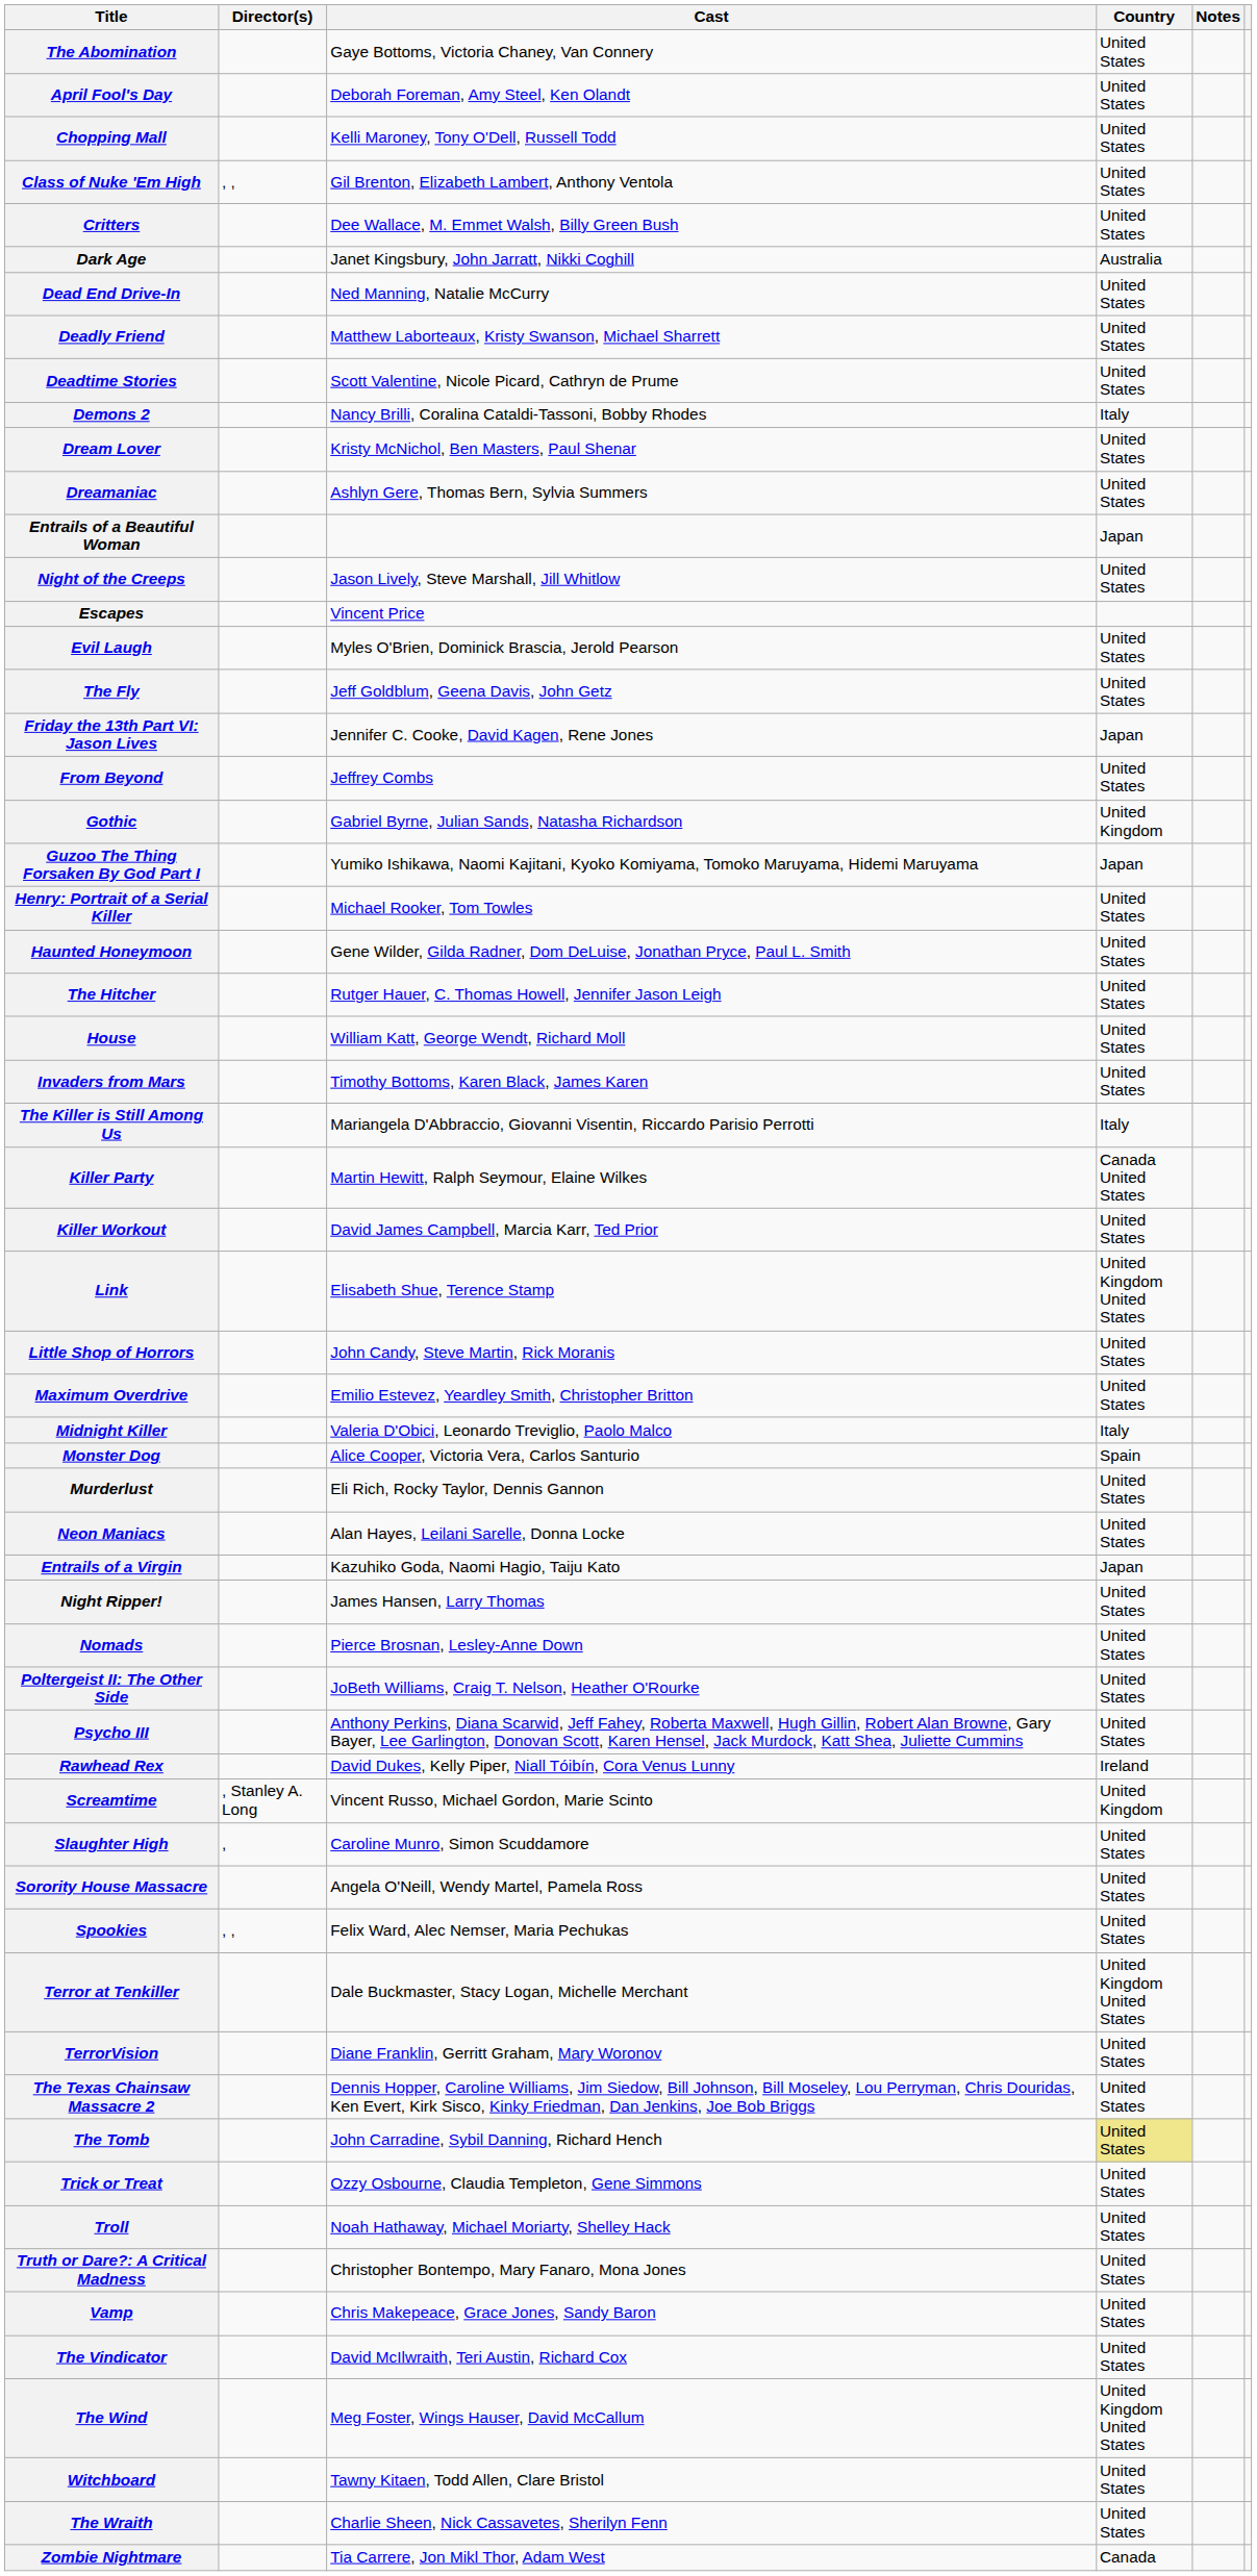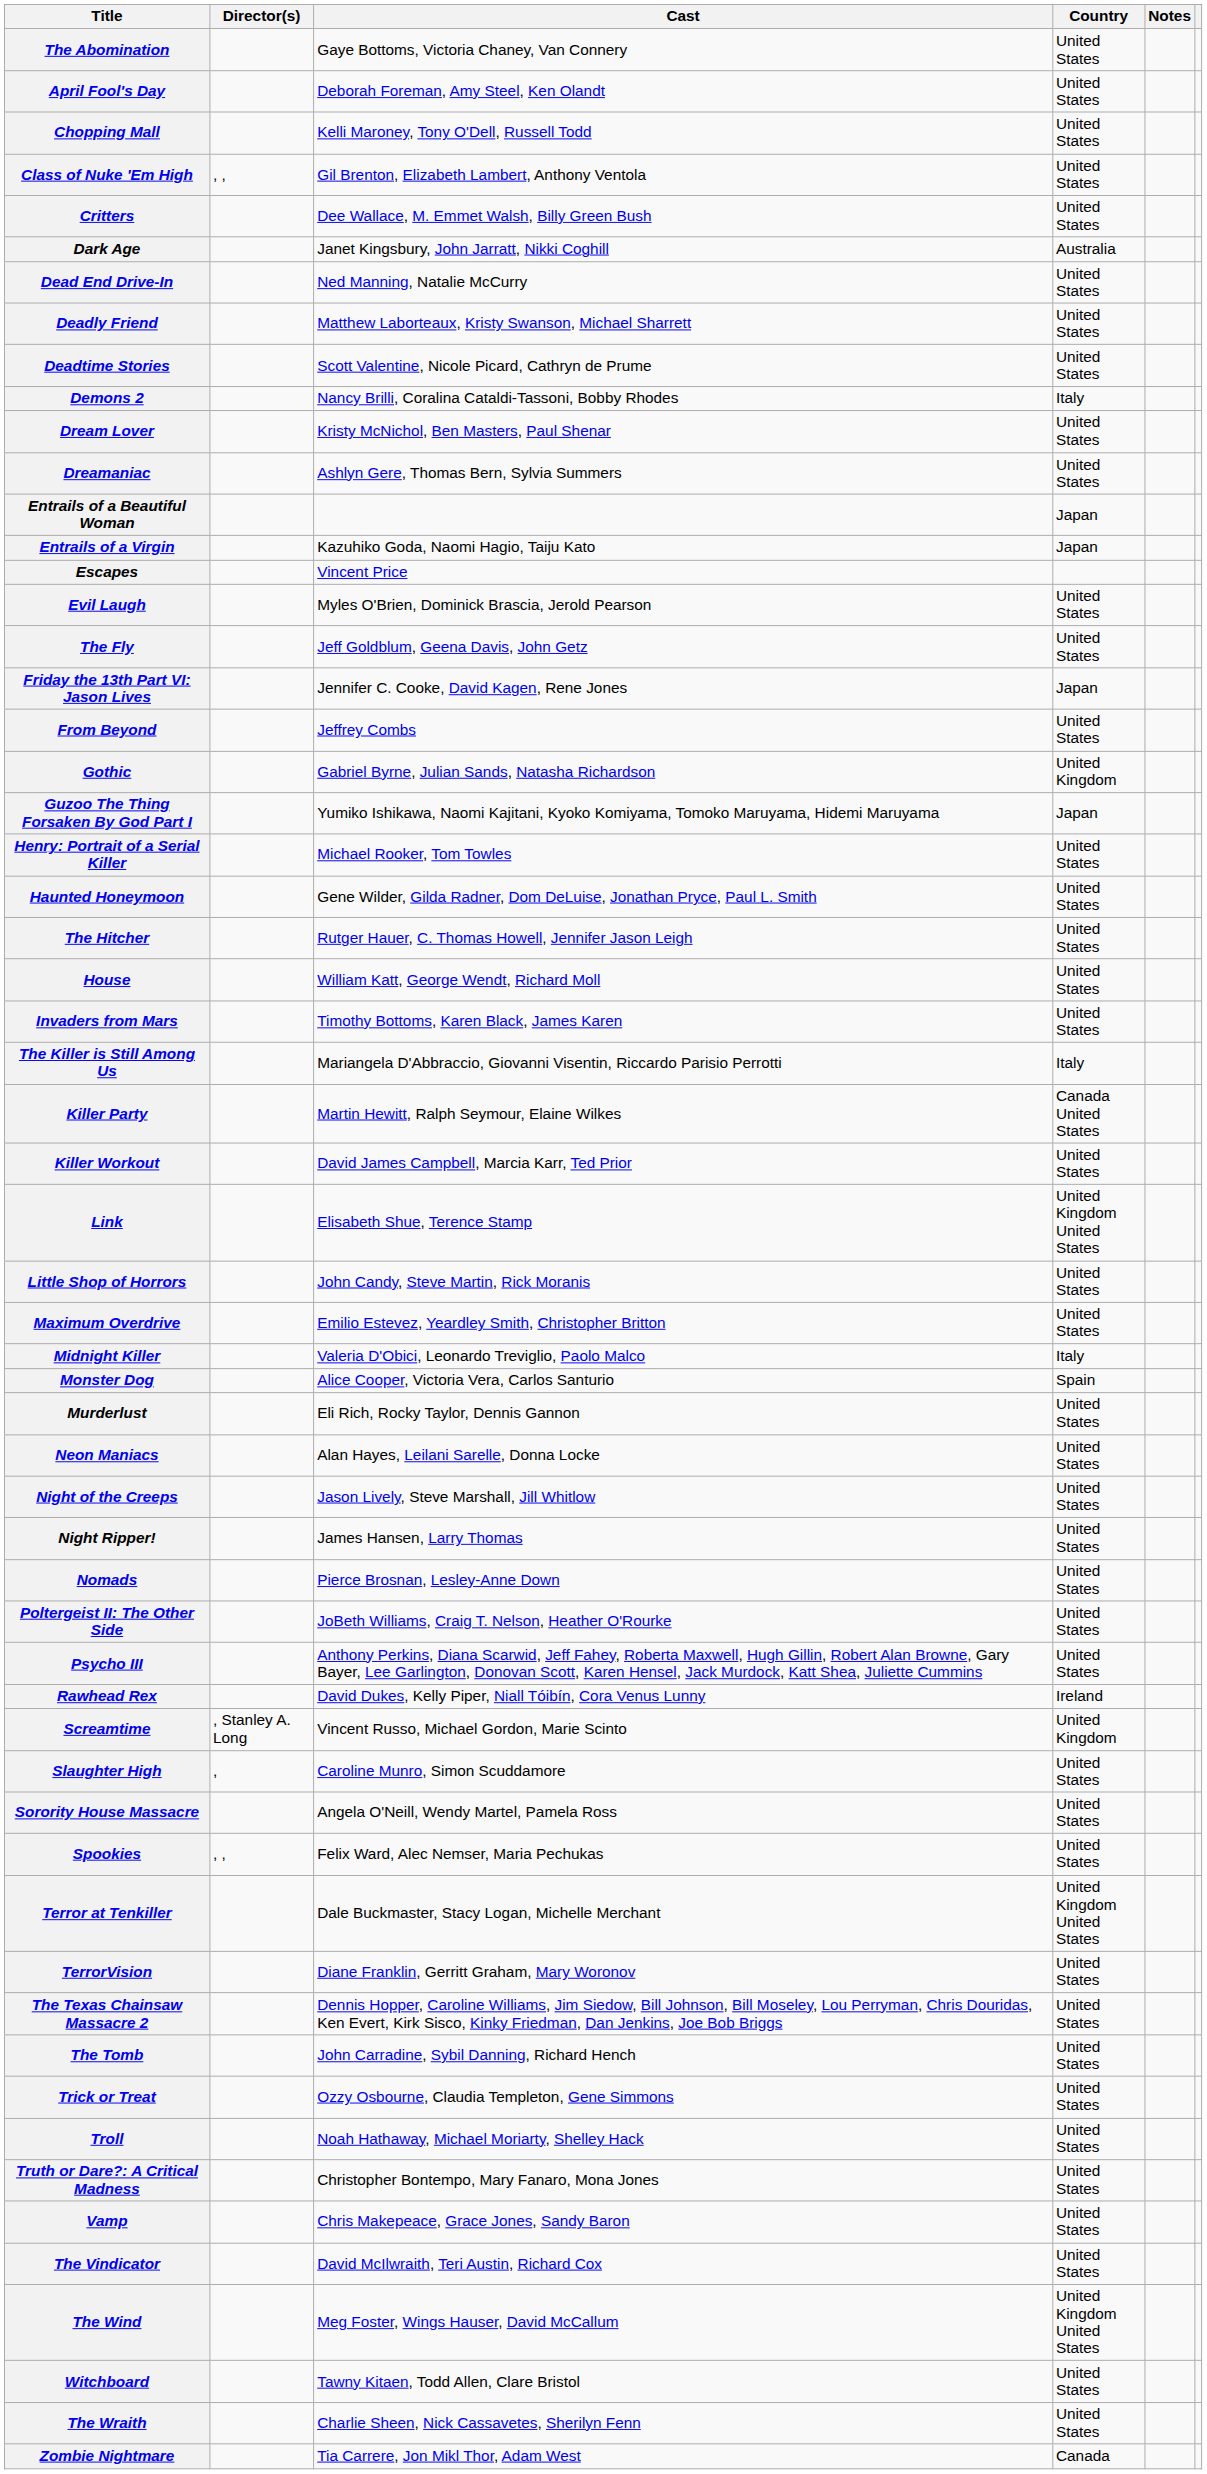rows swapped: Entrails of a Virgin <-> Night of the Creeps
The Tomb | Country: khaki background -> no background
